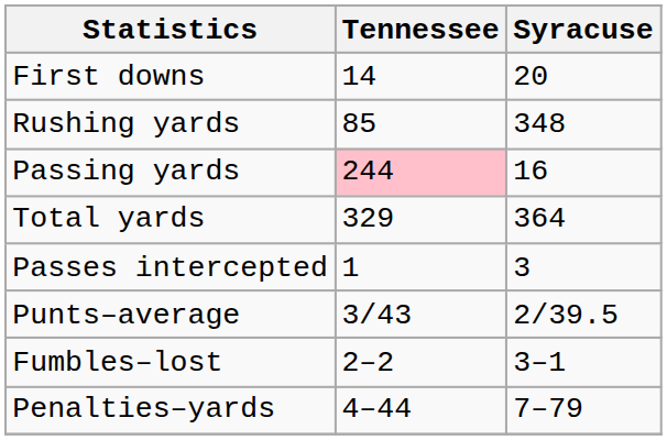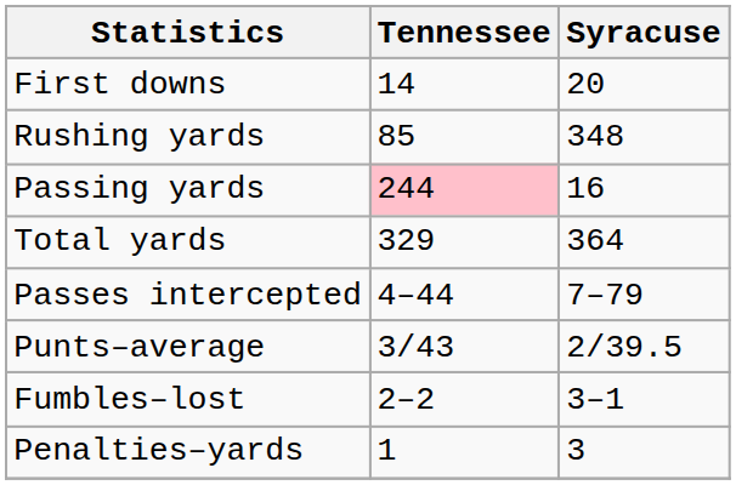Passes intercepted | Tennessee: 1 -> 4–44
Passes intercepted | Syracuse: 3 -> 7–79
Penalties–yards | Tennessee: 4–44 -> 1
Penalties–yards | Syracuse: 7–79 -> 3
